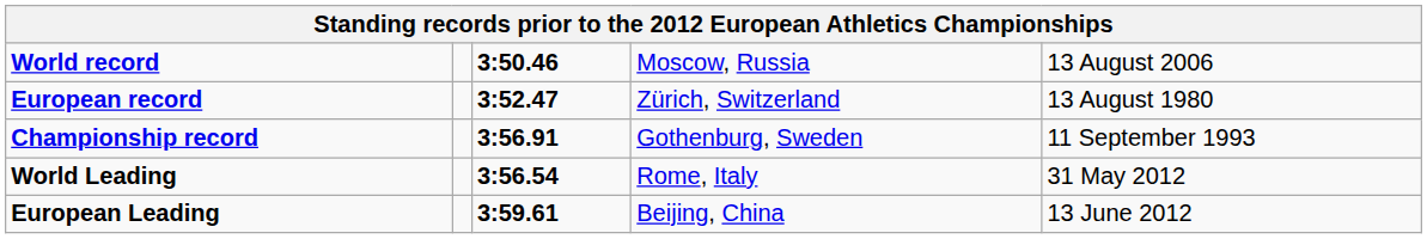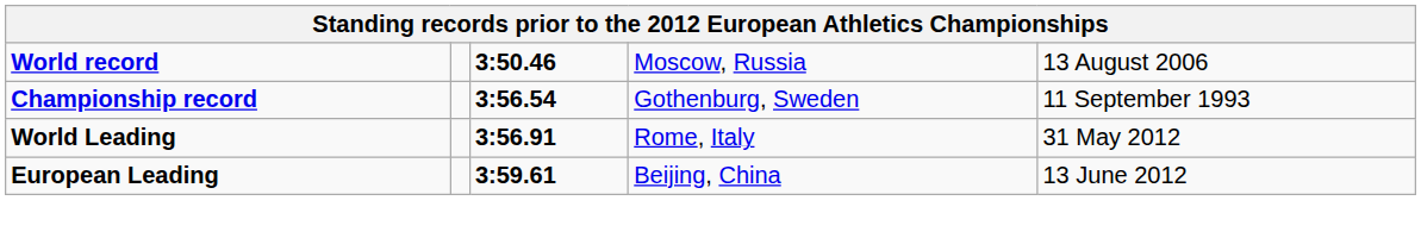- row: European record | 3:52.47 | Zürich, Switzerland | 13 August 1980
Championship record | column 3: 3:56.91 -> 3:56.54
World Leading | column 3: 3:56.54 -> 3:56.91
